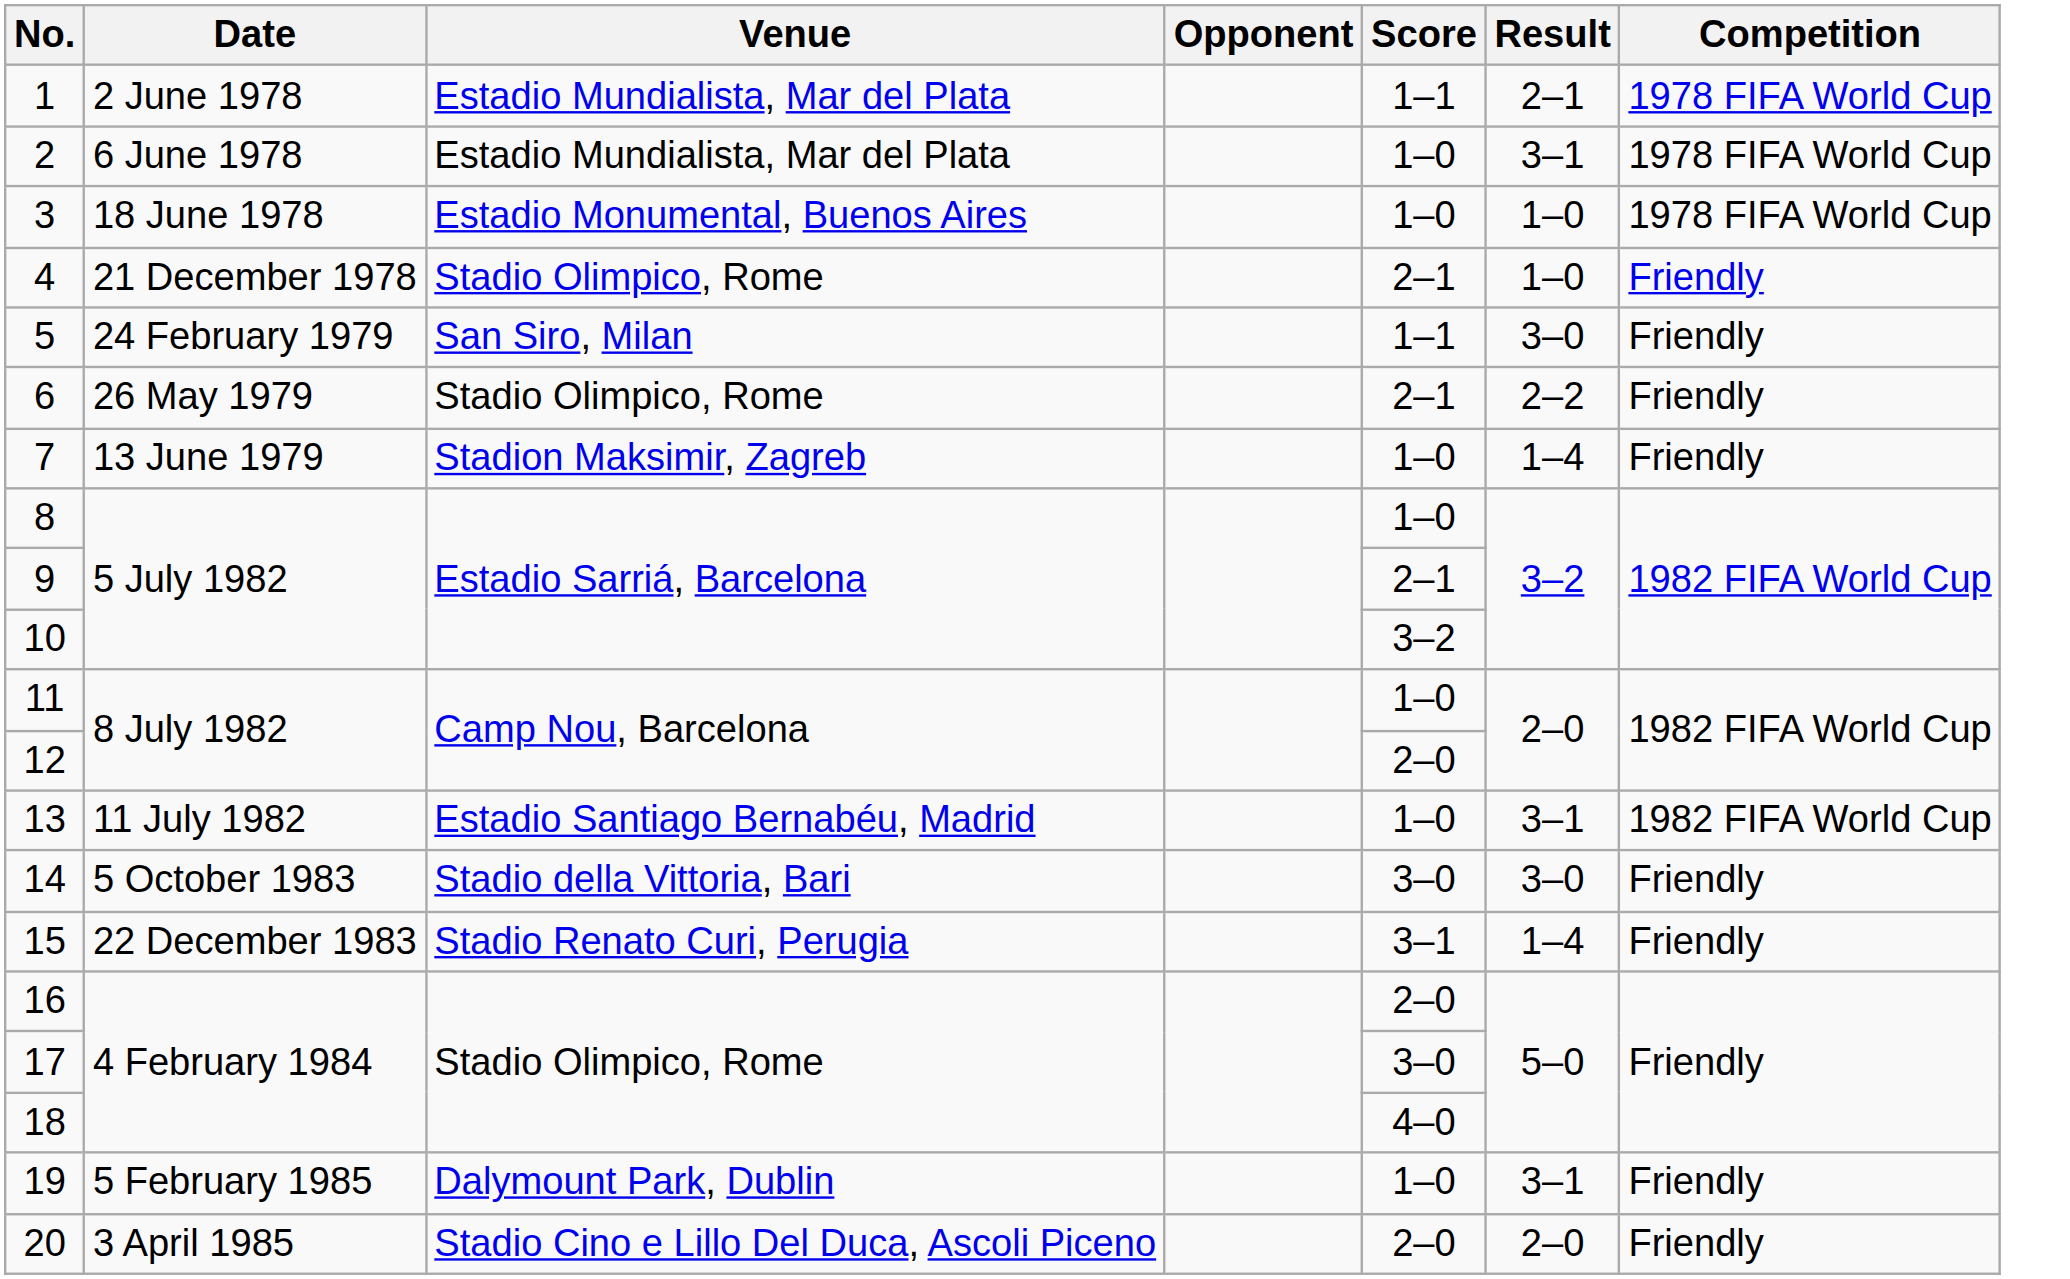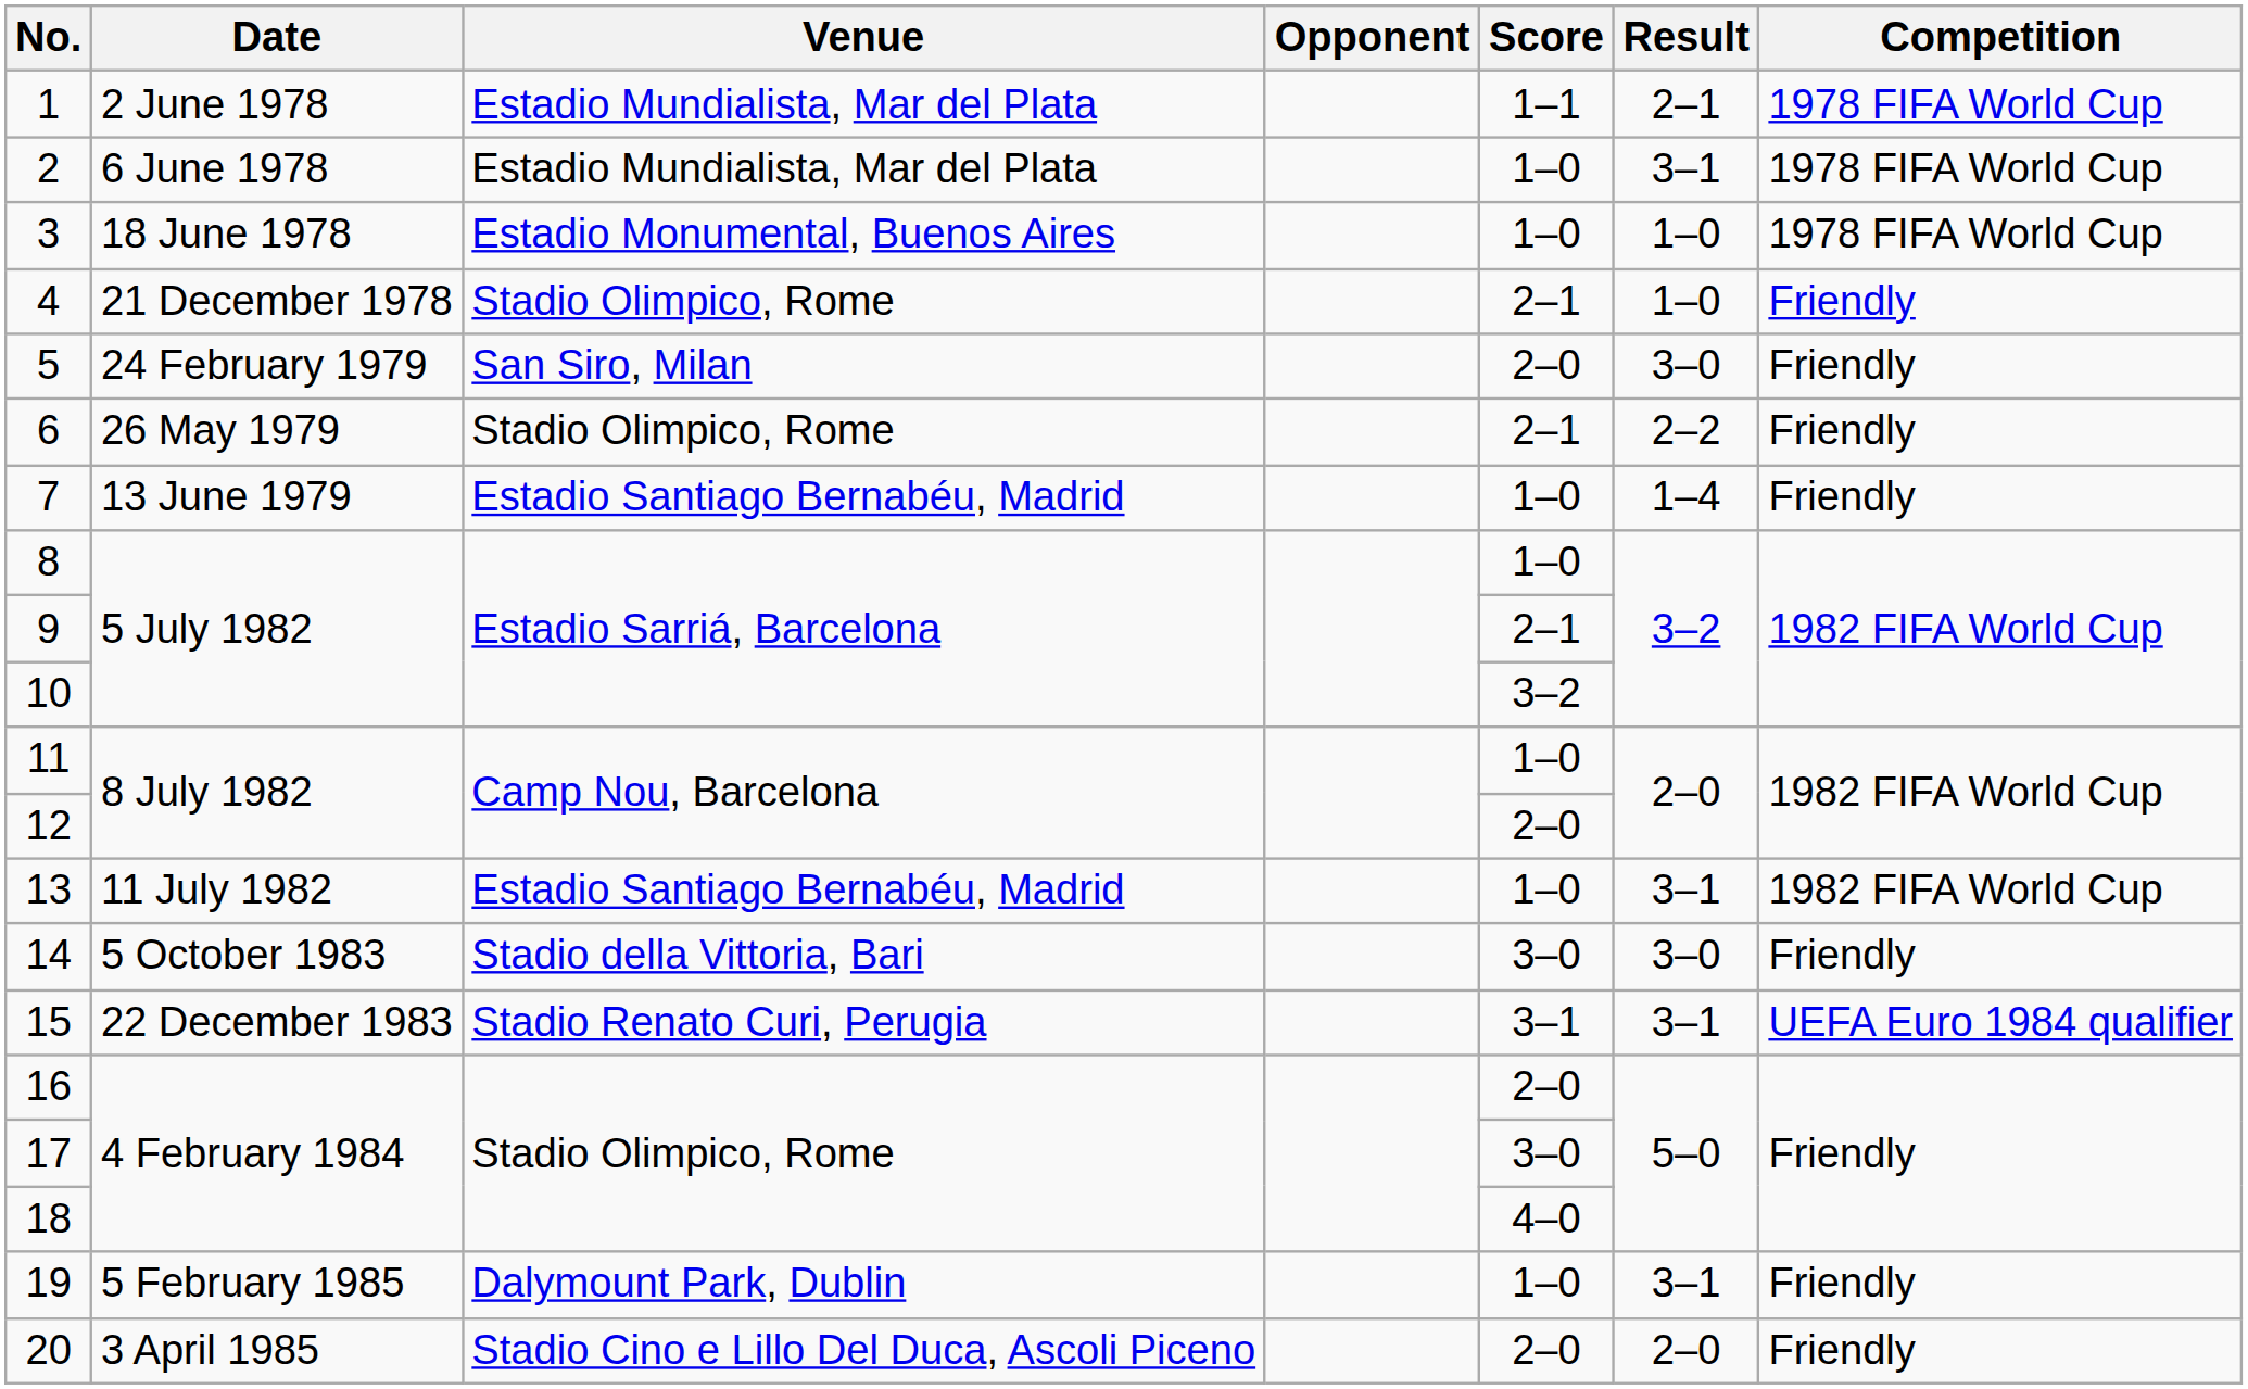5 | Score: 1–1 -> 2–0
7 | Venue: Stadion Maksimir, Zagreb -> Estadio Santiago Bernabéu, Madrid
15 | Result: 1–4 -> 3–1
15 | Competition: Friendly -> UEFA Euro 1984 qualifier
